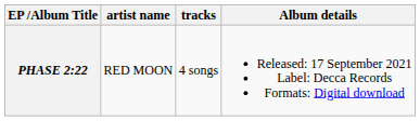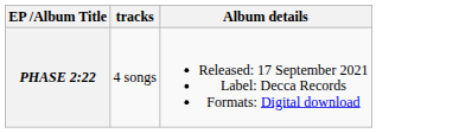- column: artist name | RED MOON
